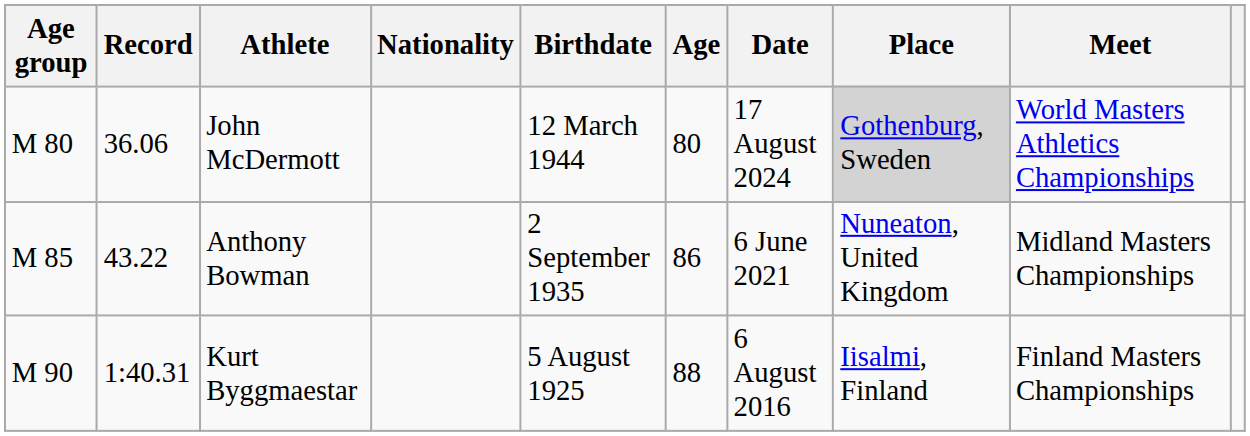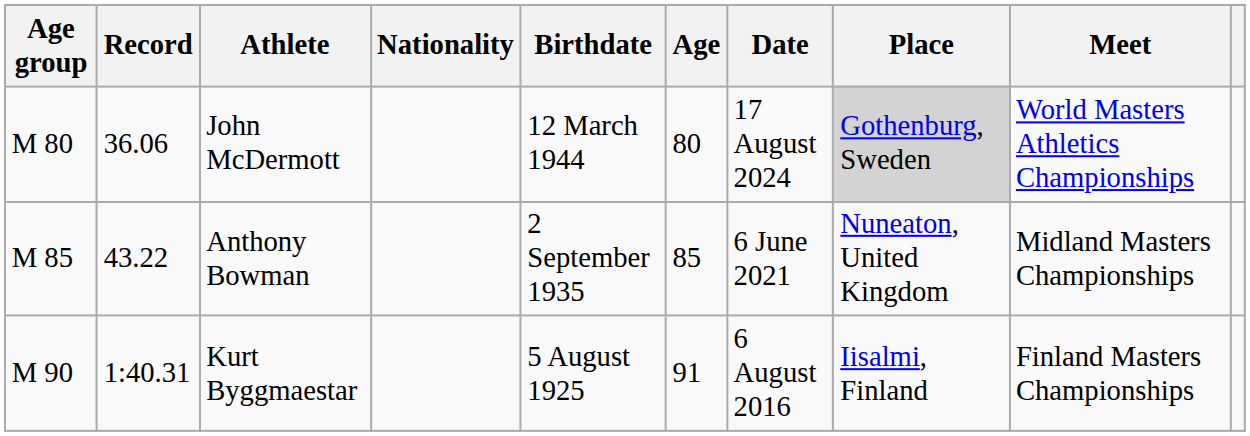Anthony Bowman | Age: 86 -> 85
Kurt Byggmaestar | Age: 88 -> 91
